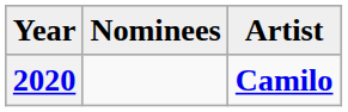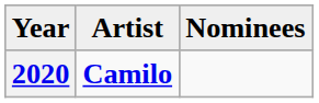columns swapped: Artist <-> Nominees
